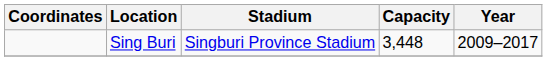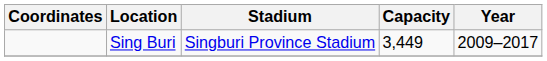Sing Buri | Capacity: 3,448 -> 3,449
